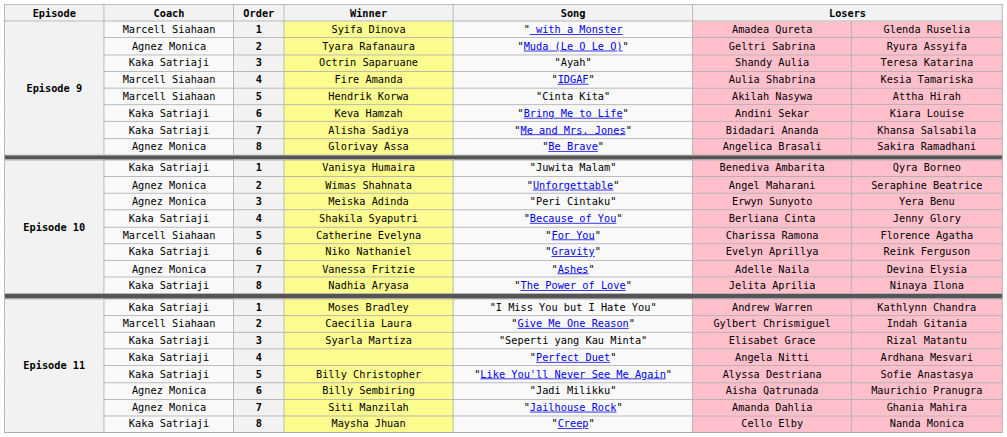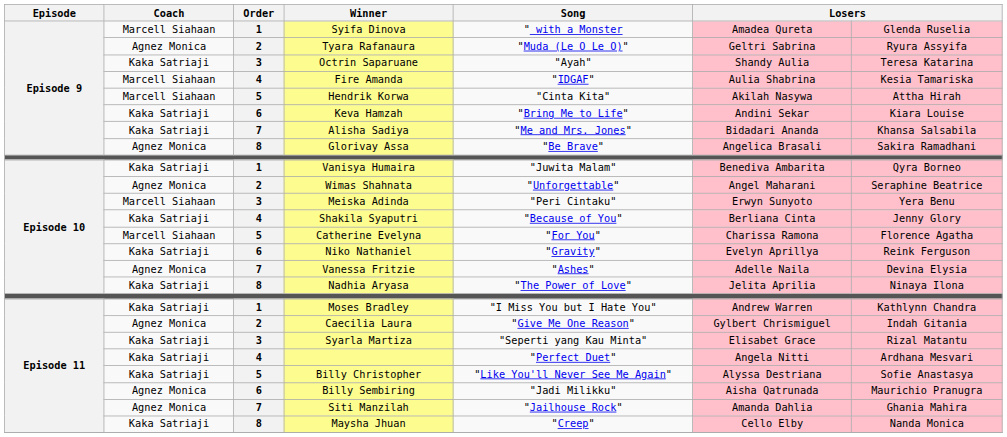Meiska Adinda | Coach: Agnez Monica -> Marcell Siahaan
Caecilia Laura | Coach: Marcell Siahaan -> Agnez Monica
